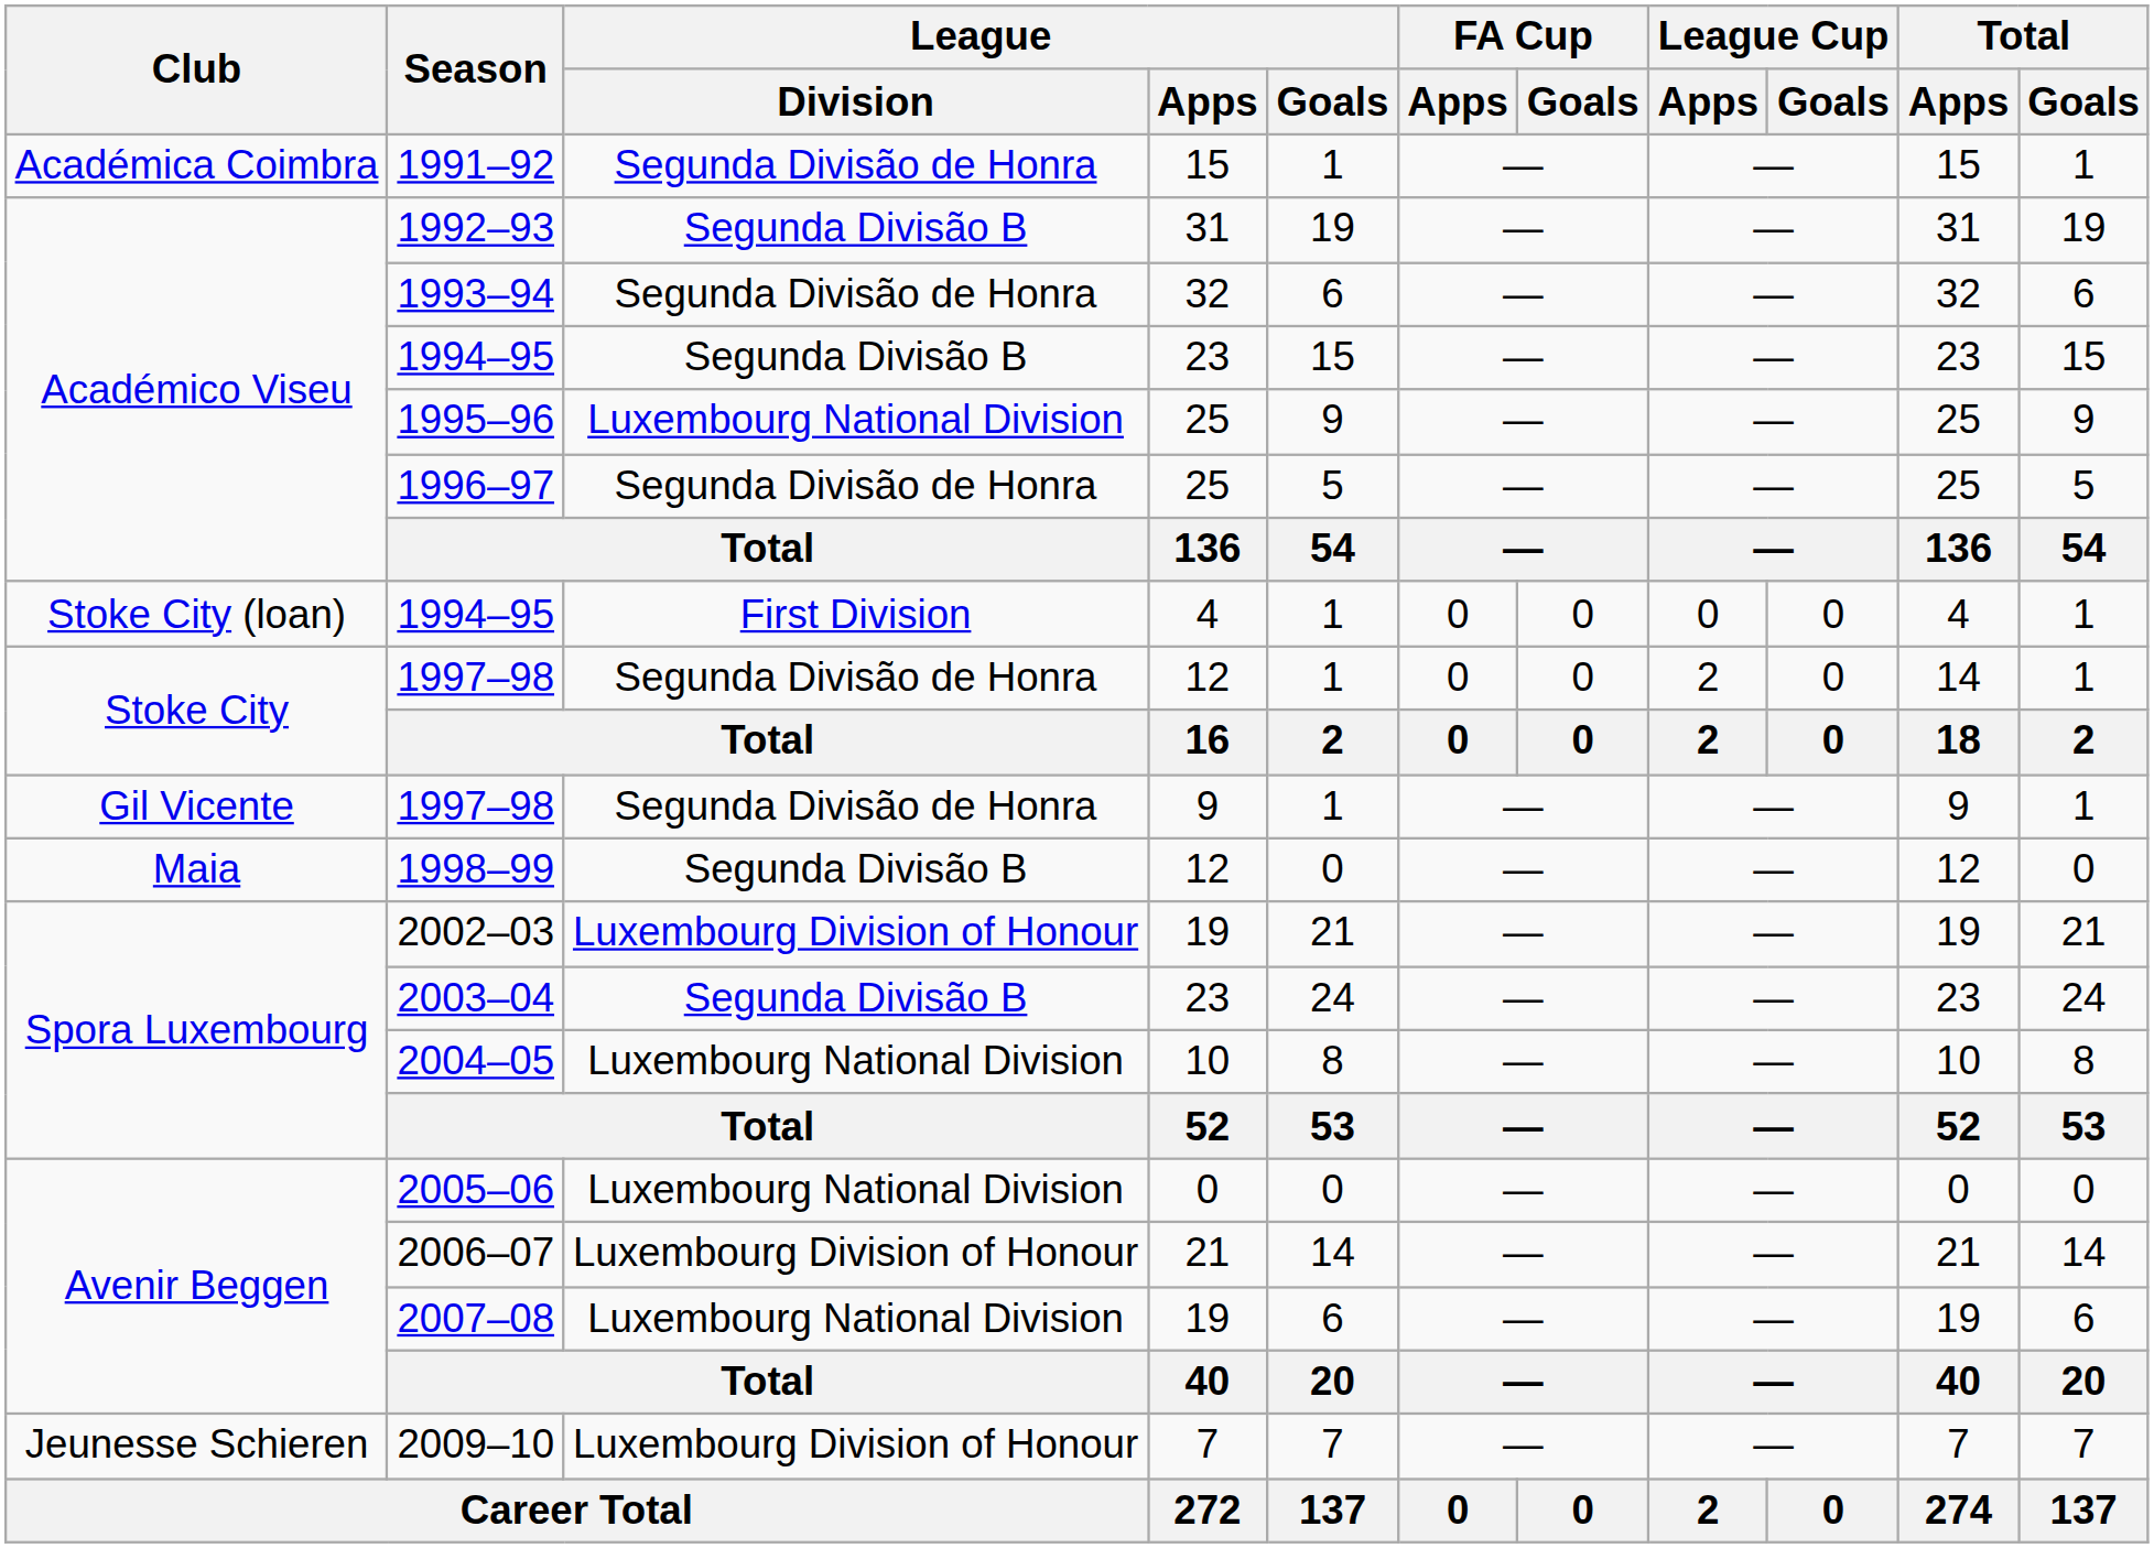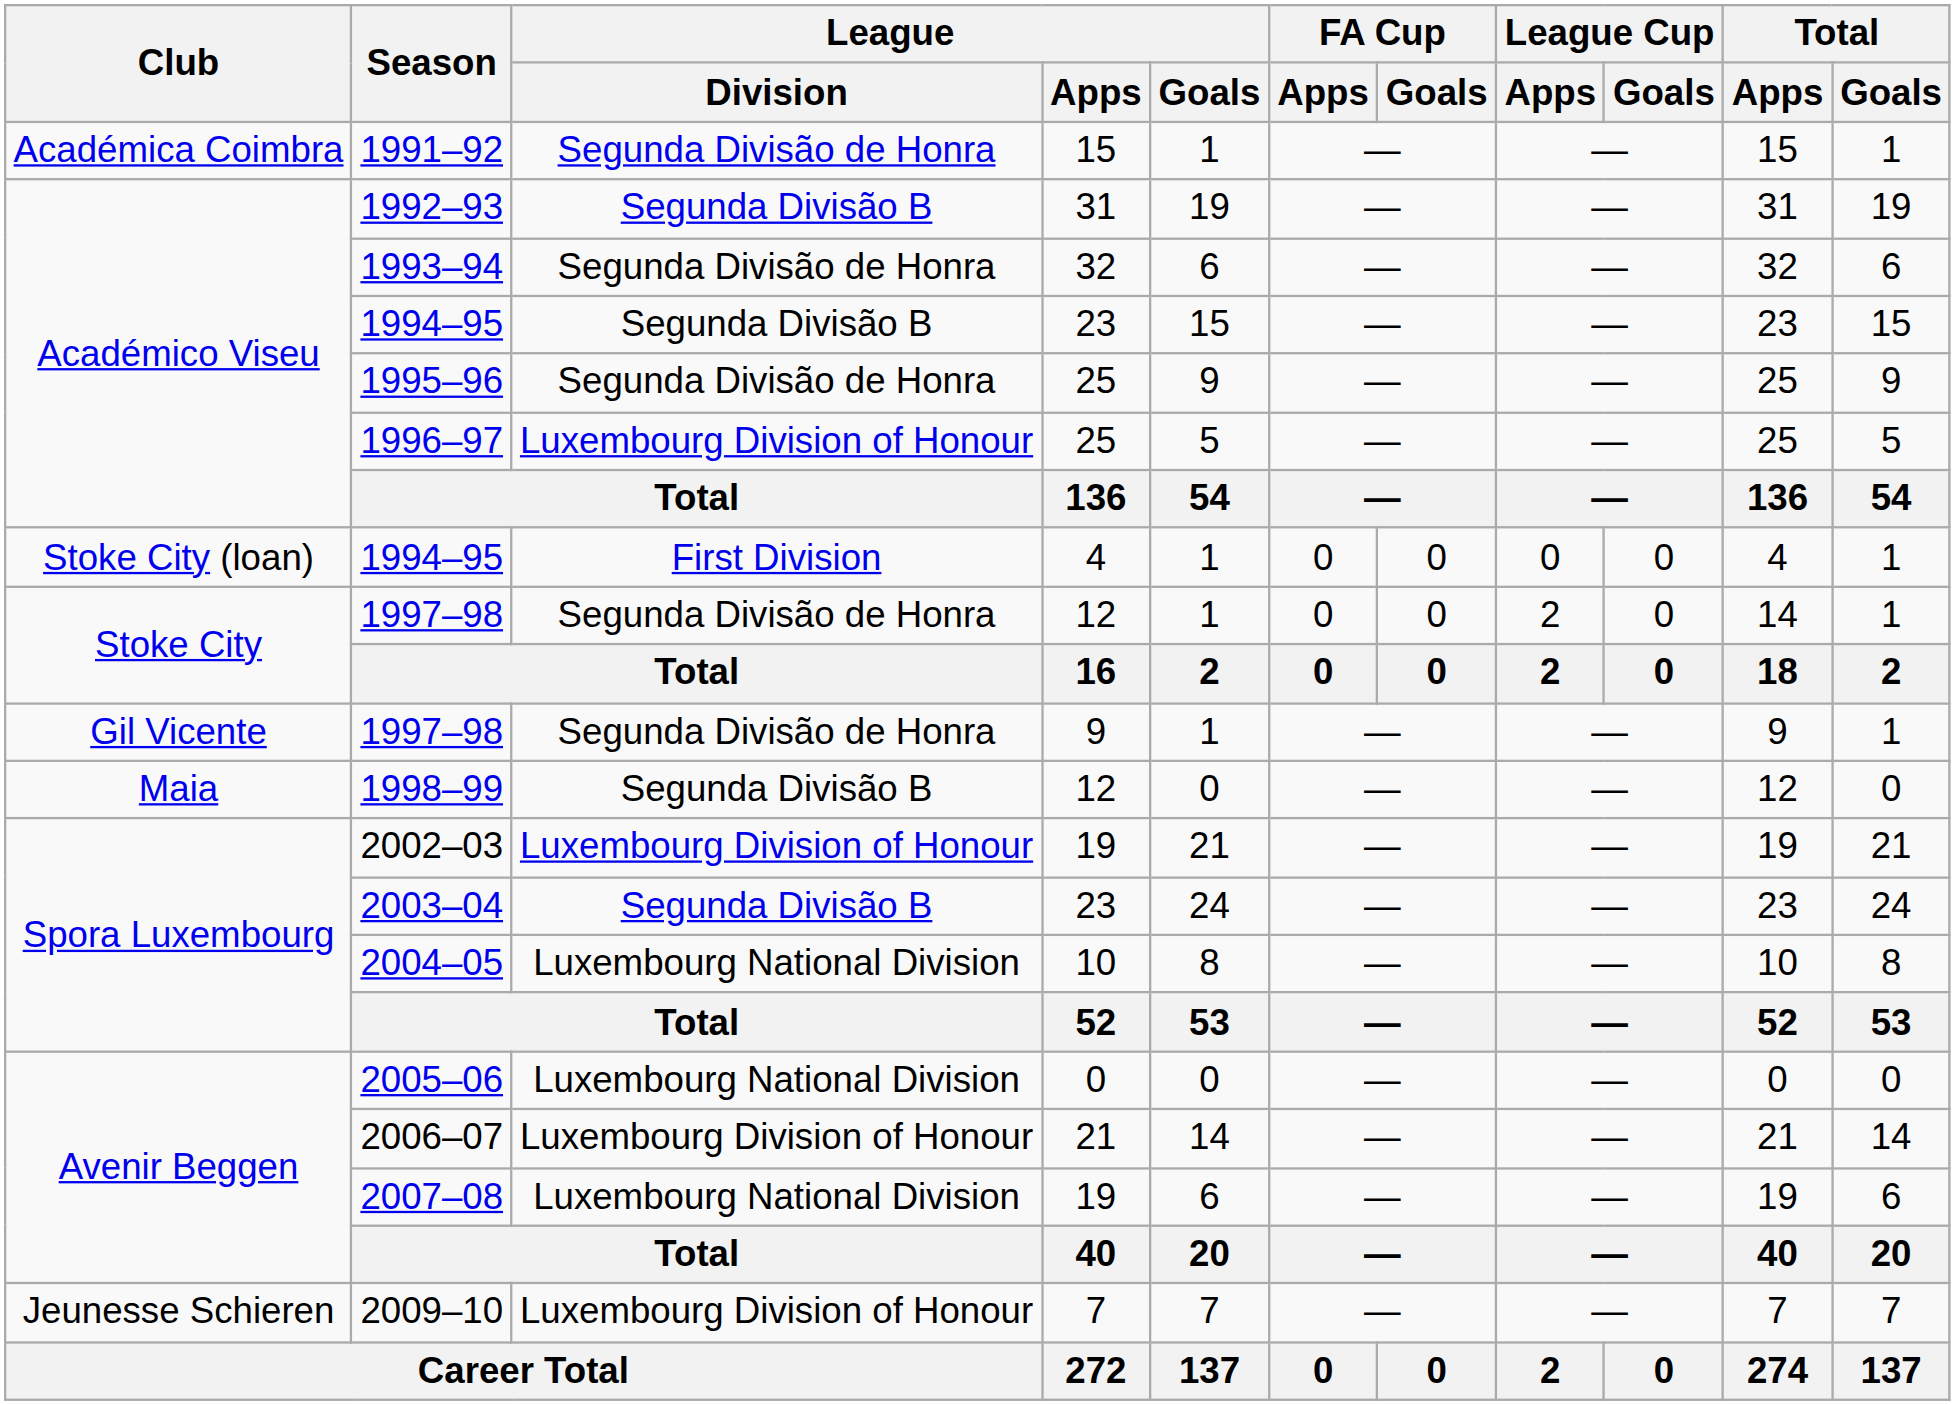1995–96 | League / Division: Luxembourg National Division -> Segunda Divisão de Honra
1996–97 | League / Division: Segunda Divisão de Honra -> Luxembourg Division of Honour
